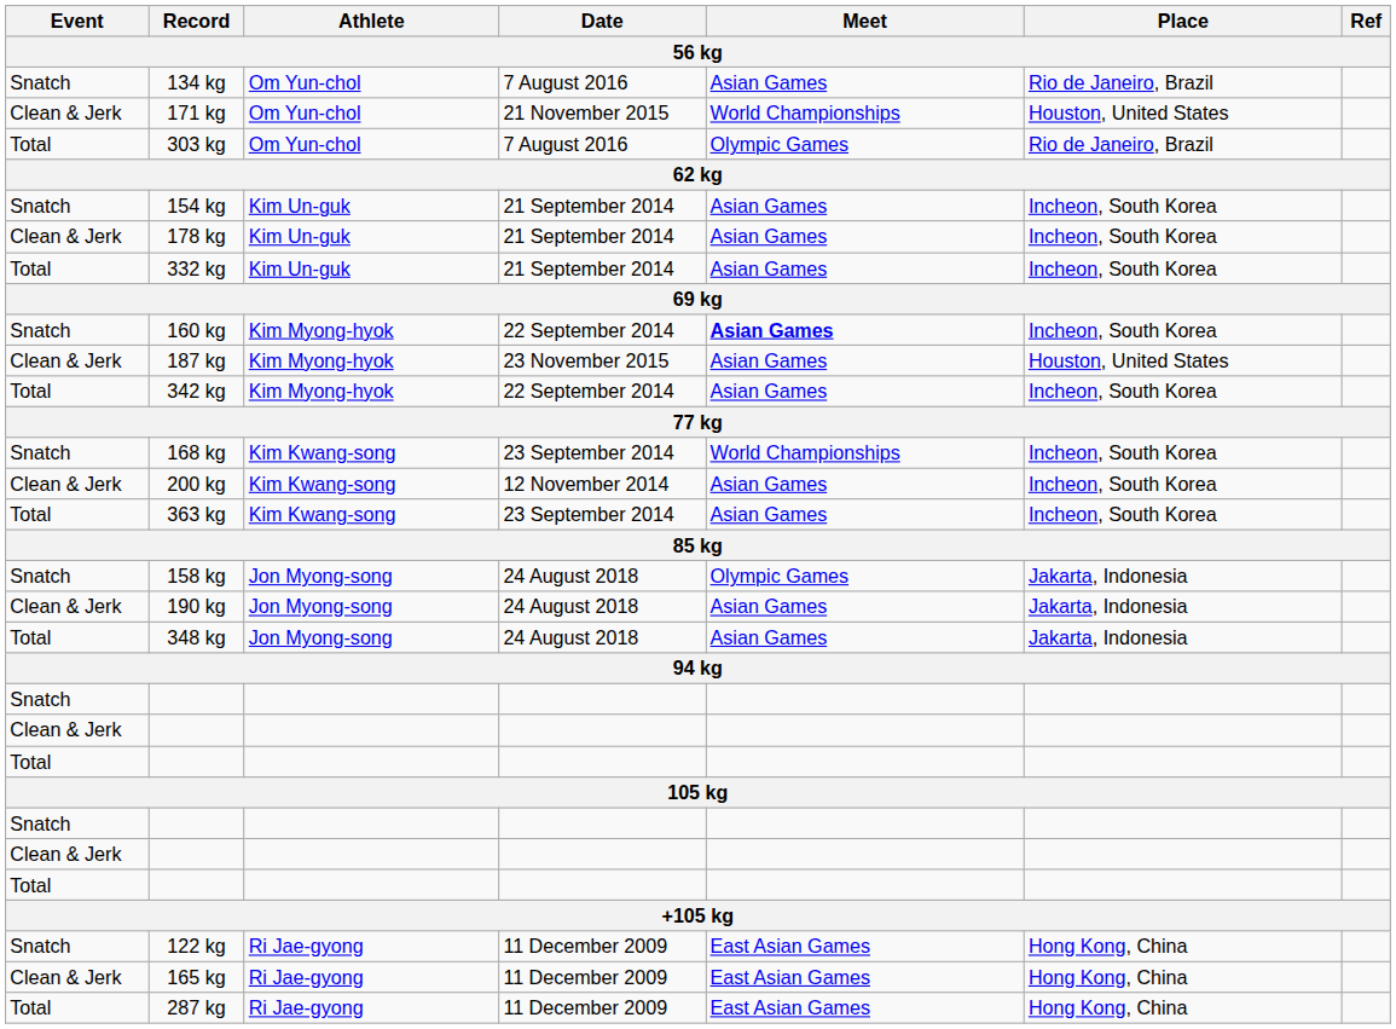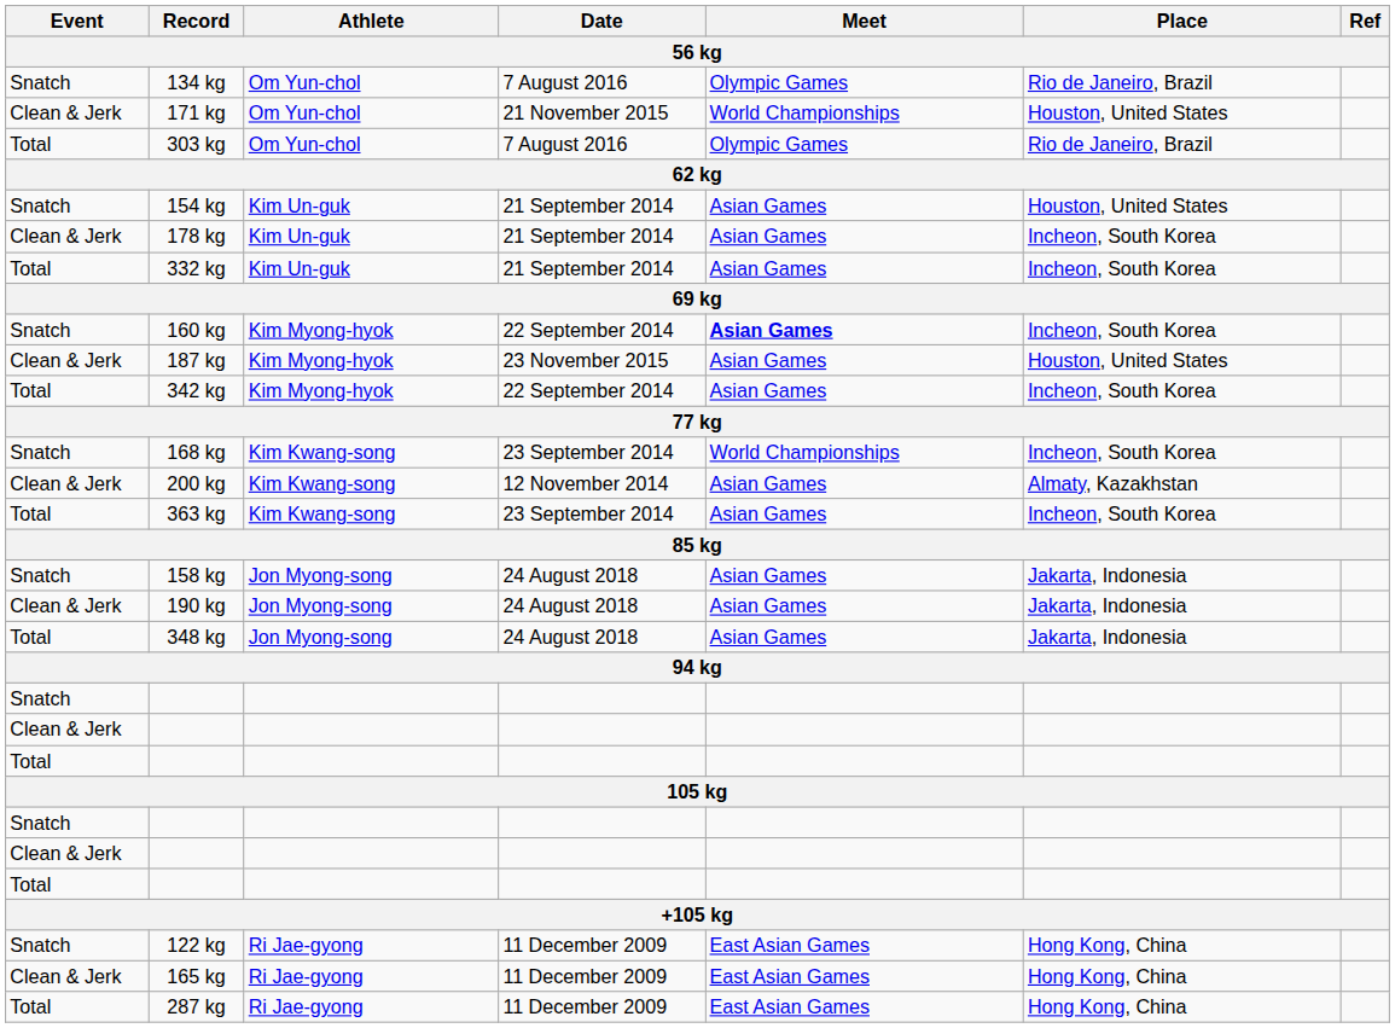134 kg | Meet: Asian Games -> Olympic Games
154 kg | Place: Incheon, South Korea -> Houston, United States
200 kg | Place: Incheon, South Korea -> Almaty, Kazakhstan
158 kg | Meet: Olympic Games -> Asian Games
